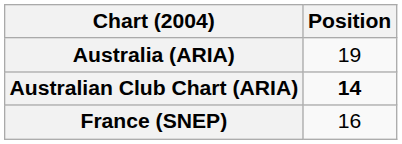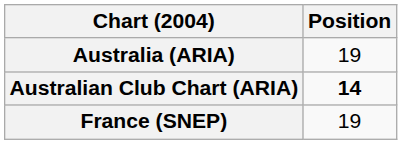France (SNEP) | Position: 16 -> 19
